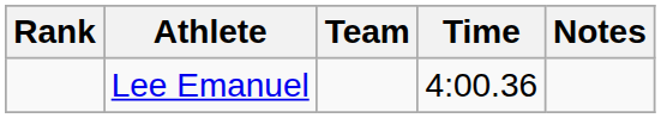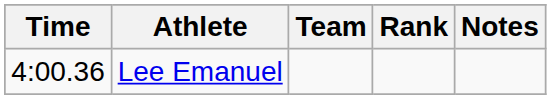columns swapped: Rank <-> Time
